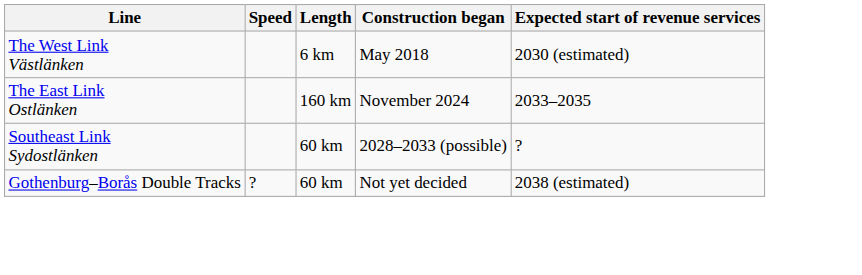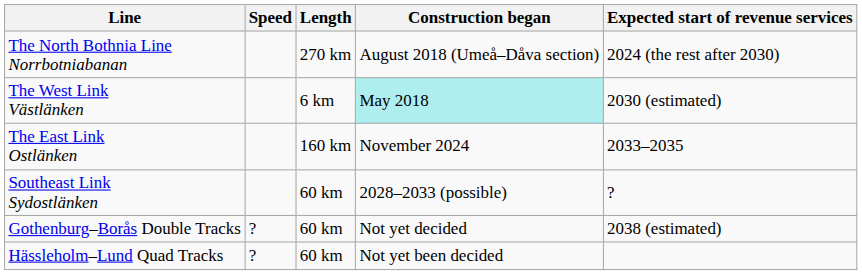+ row: The North Bothnia Line Norrbotniabanan | 270 km | August 2018 (Umeå–Dåva section) | 2024 (the rest after 2030)
The West Link Västlänken | Construction began: no background -> paleturquoise background
+ row: Hässleholm–Lund Quad Tracks | ? | 60 km | Not yet been decided
